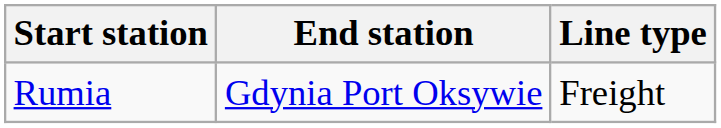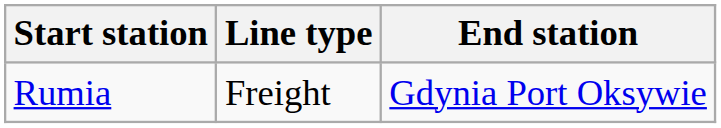columns swapped: End station <-> Line type
